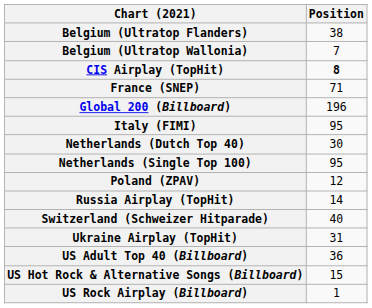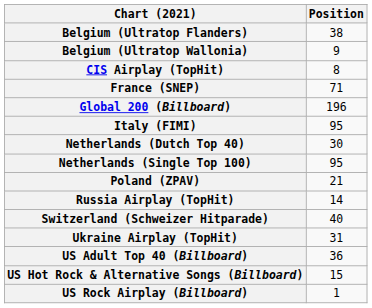Belgium (Ultratop Wallonia) | Position: 7 -> 9
CIS Airplay (TopHit) | Position: bold -> normal
Poland (ZPAV) | Position: 12 -> 21
